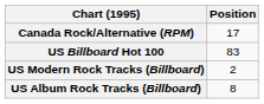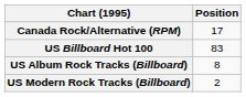rows swapped: US Album Rock Tracks (Billboard) <-> US Modern Rock Tracks (Billboard)
